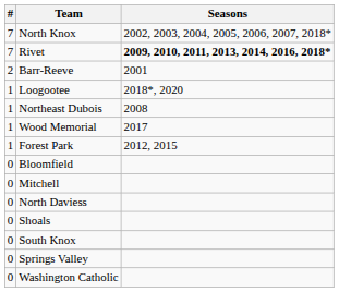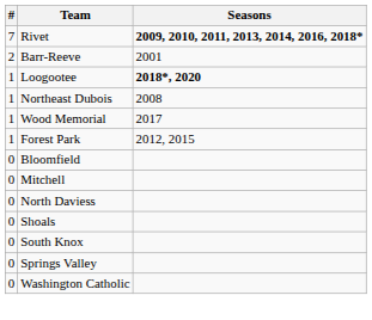- row: 7 | North Knox | 2002, 2003, 2004, 2005, 2006, 2007, 2018*
Loogootee | Seasons: normal -> bold
